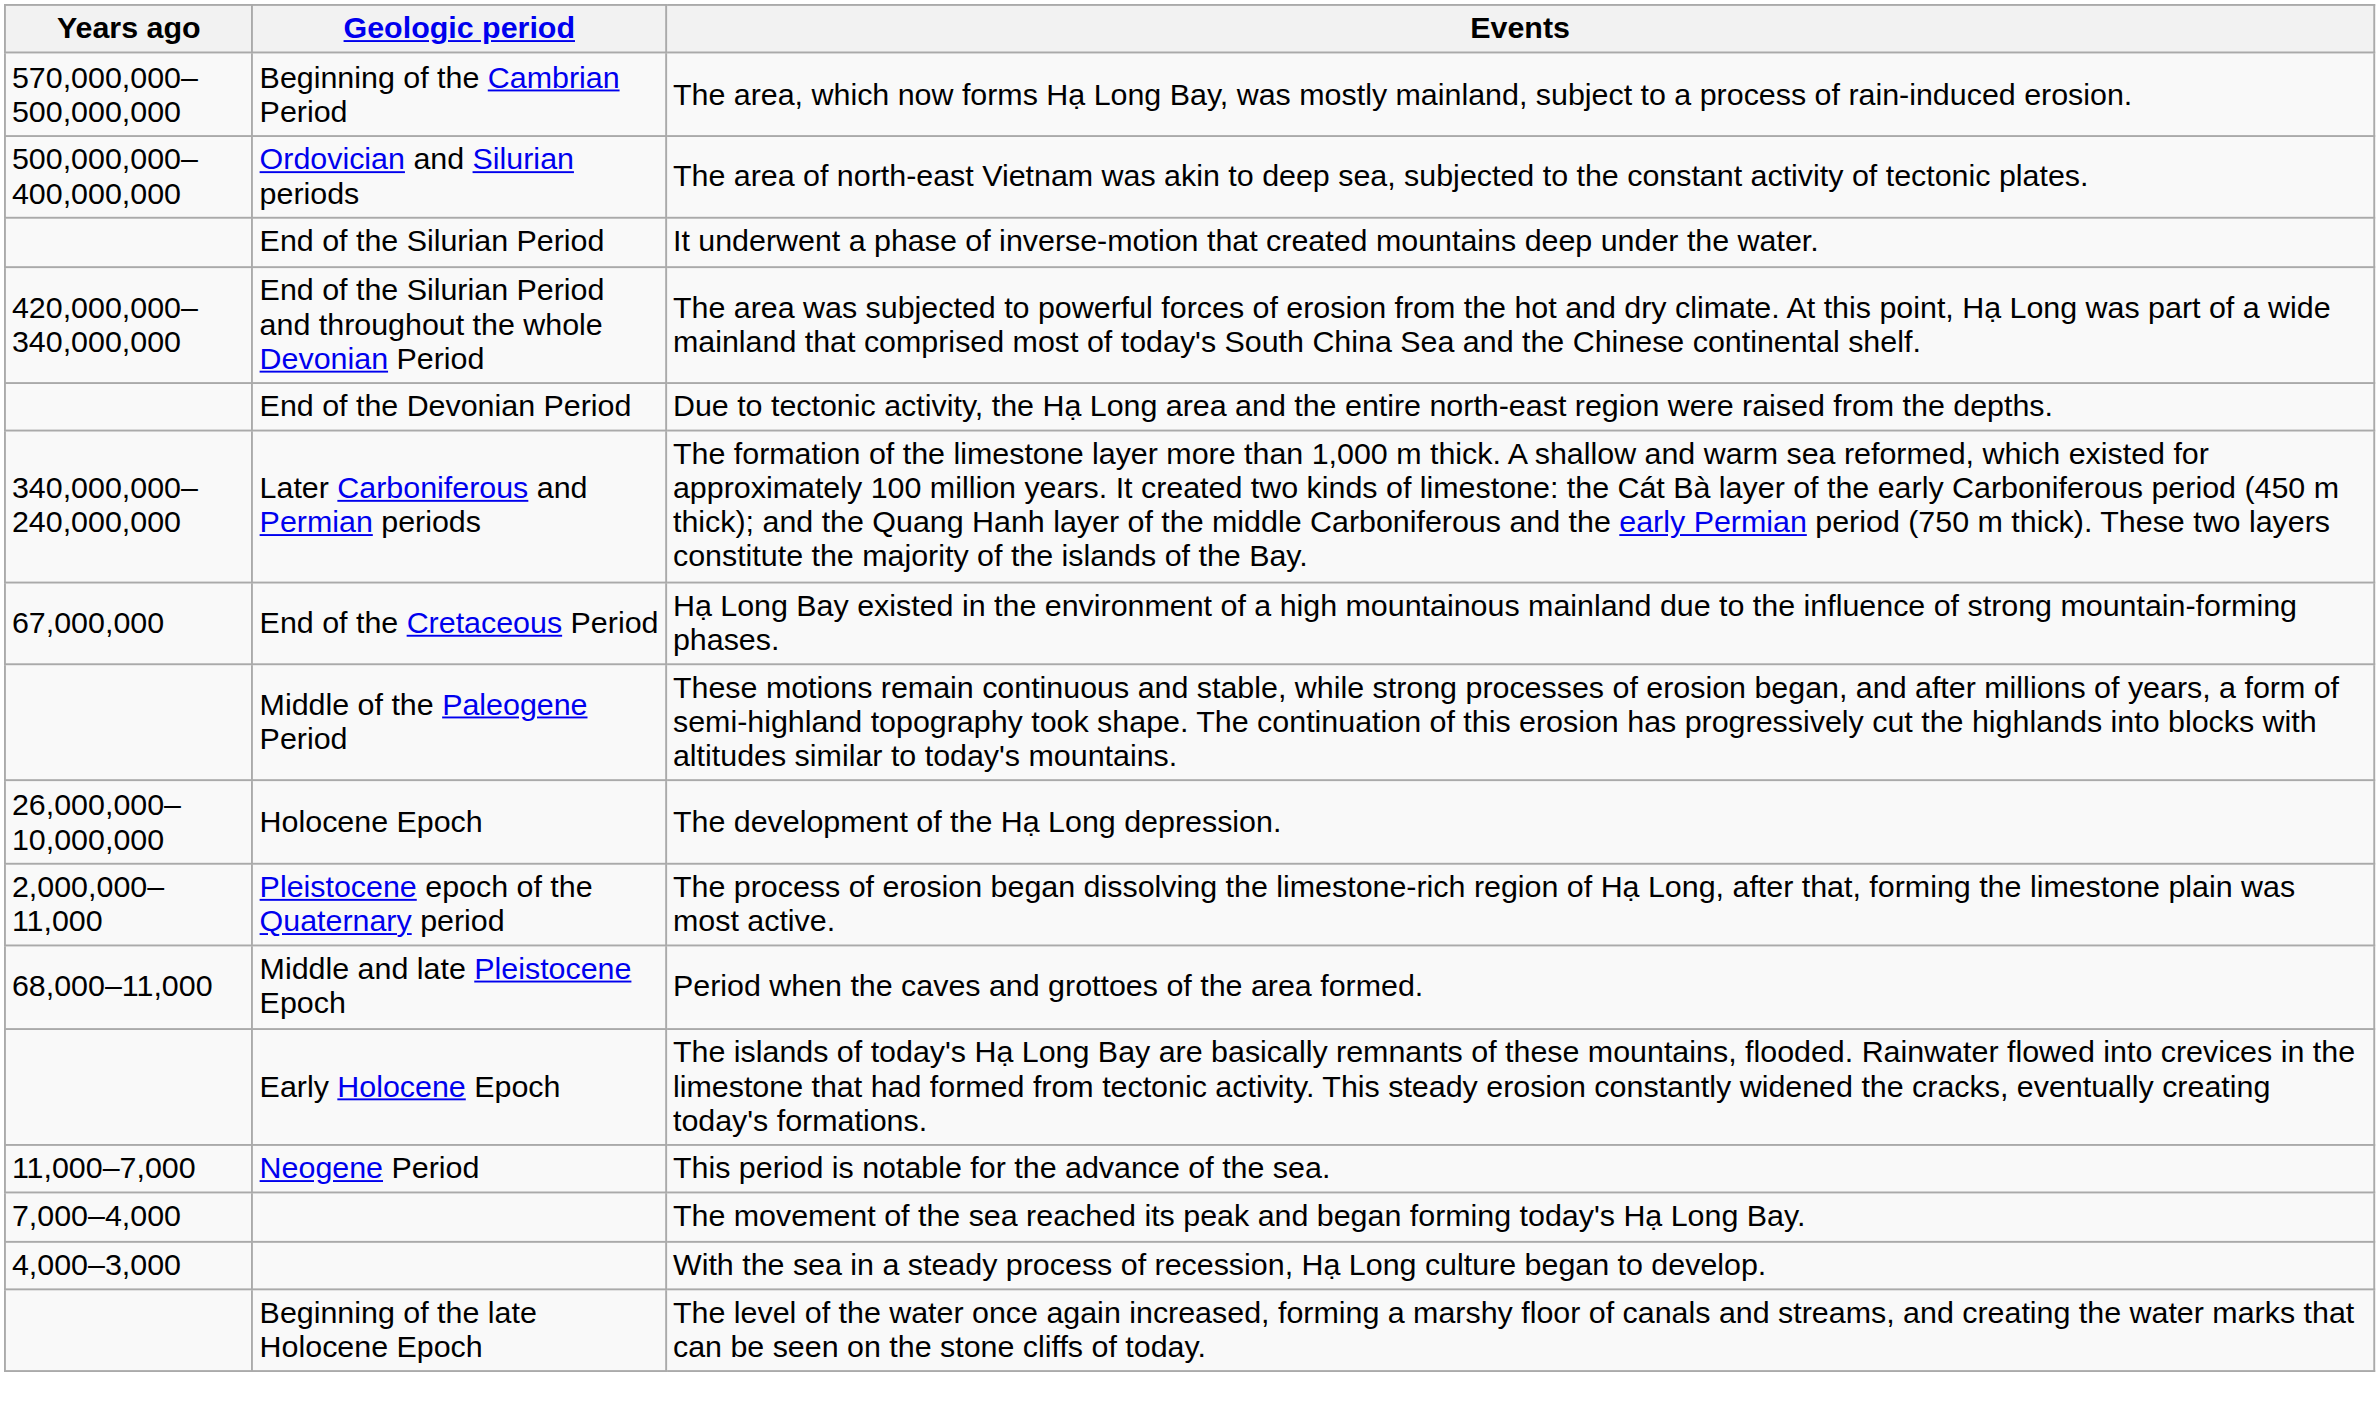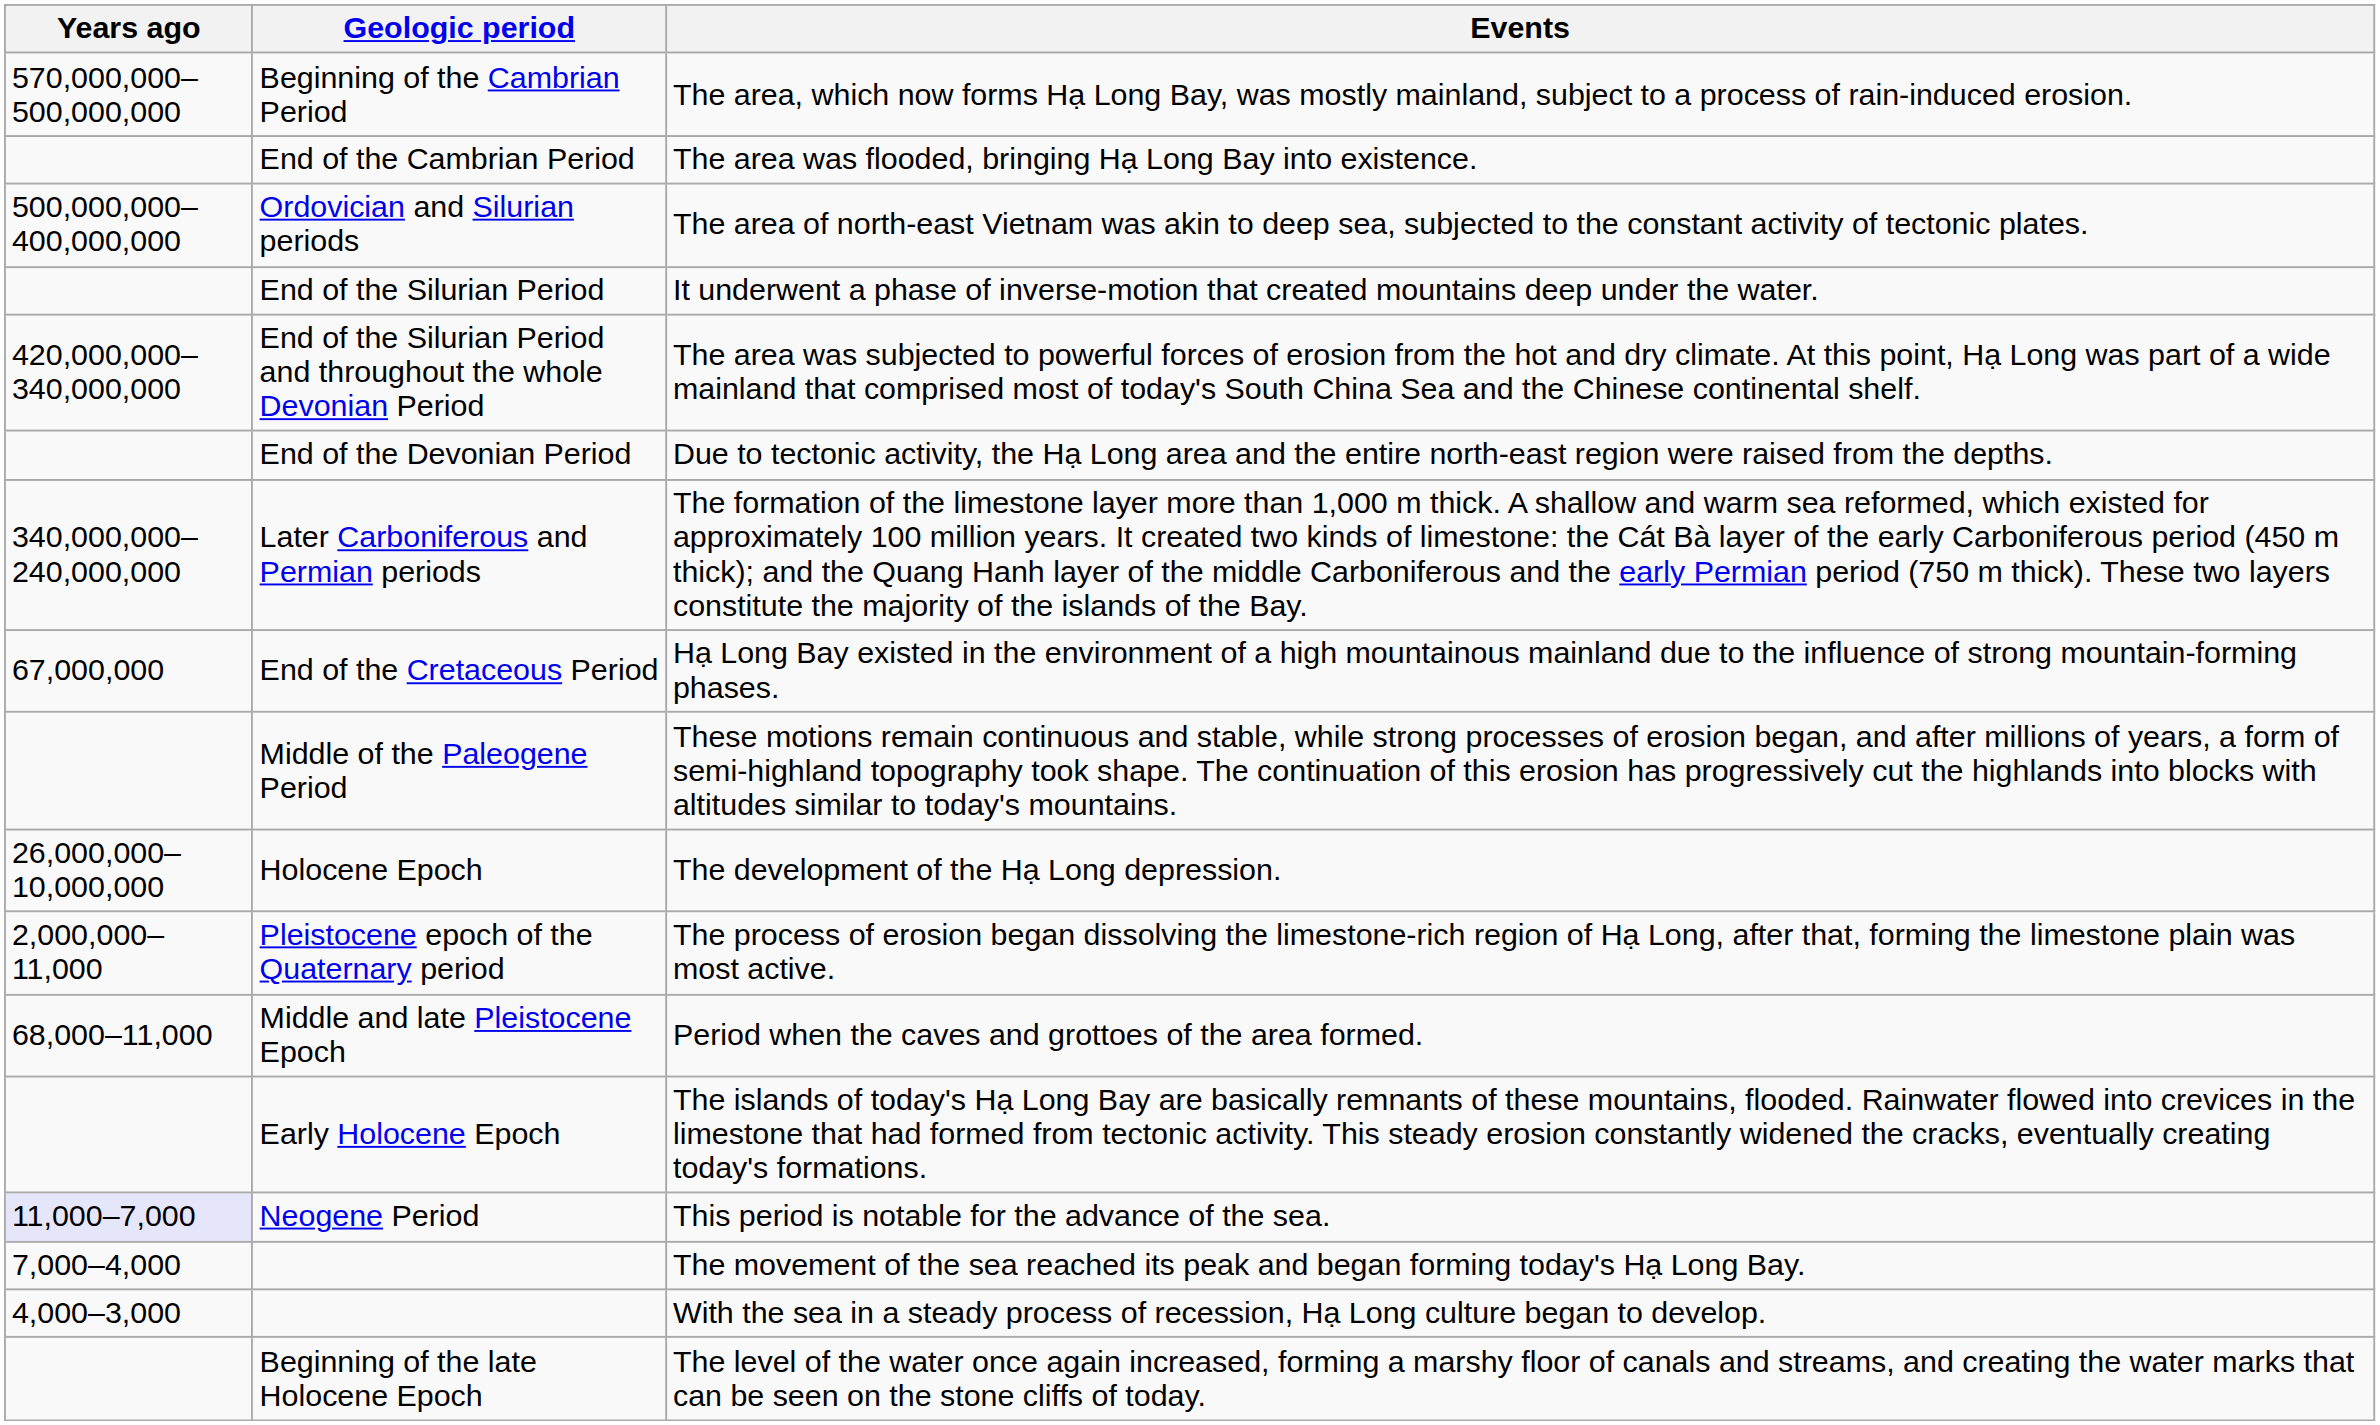+ row: End of the Cambrian Period | The area was flooded, bringing Hạ Long Bay into existence.
This period is notable for the advance of the sea. | Years ago: no background -> lavender background
